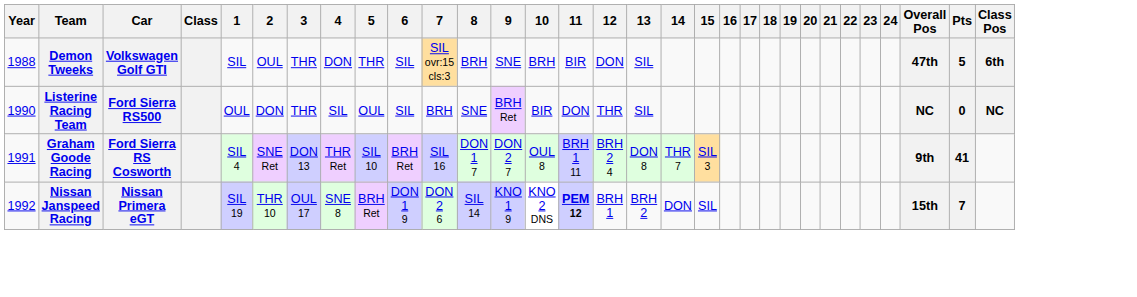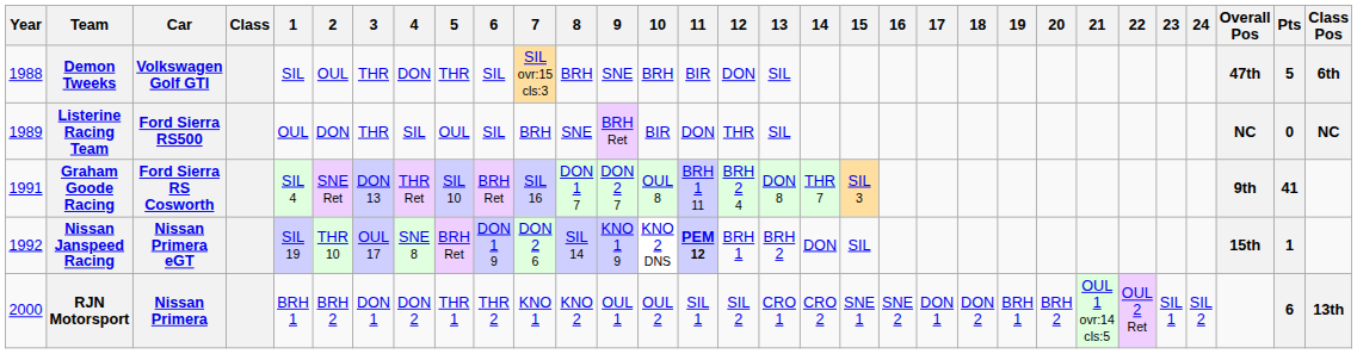Listerine Racing Team | Year: 1990 -> 1989
Nissan Janspeed Racing | Pts: 7 -> 1
+ row: 2000 | RJN Motorsport | Nissan Primera | BRH 1 | BRH 2 | DON 1 | DON 2 | THR 1 | THR 2 | KNO 1 | KNO 2 | OUL 1 | OUL 2 | SIL 1 | SIL 2 | CRO 1 | CRO 2 | SNE 1 | SNE 2 | DON 1 | DON 2 | BRH 1 | BRH 2 | OUL 1 ovr:14 cls:5 | OUL 2 Ret | SIL 1 | SIL 2 | 6 | 13th
